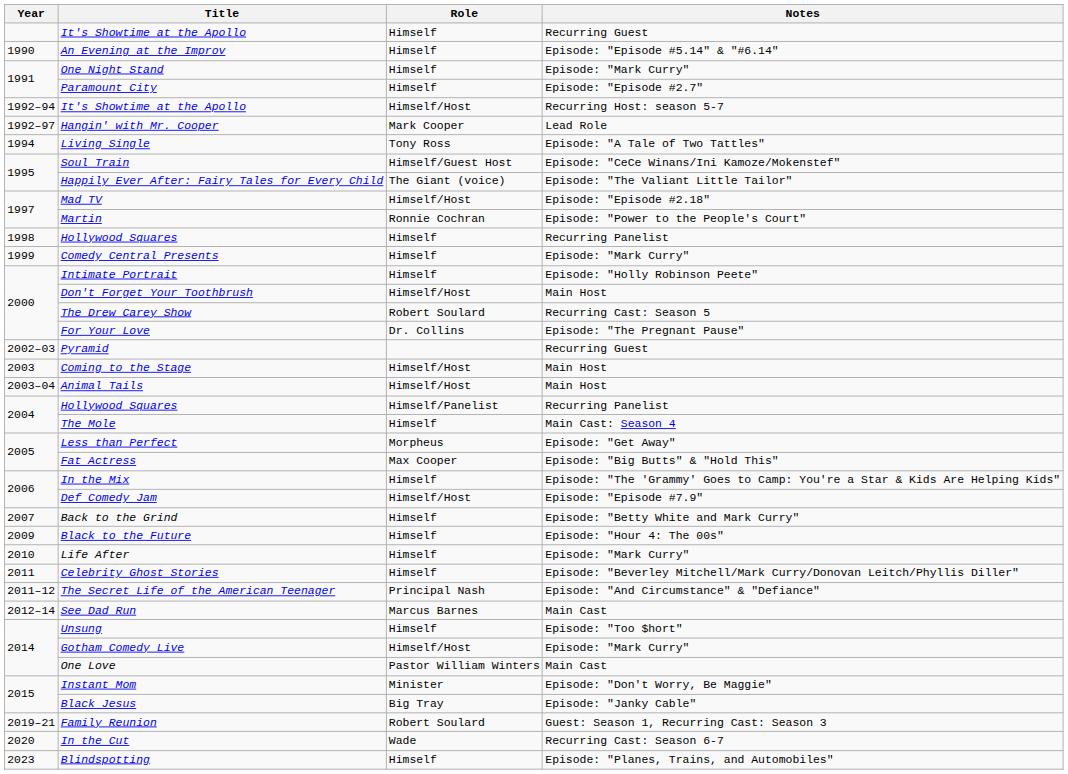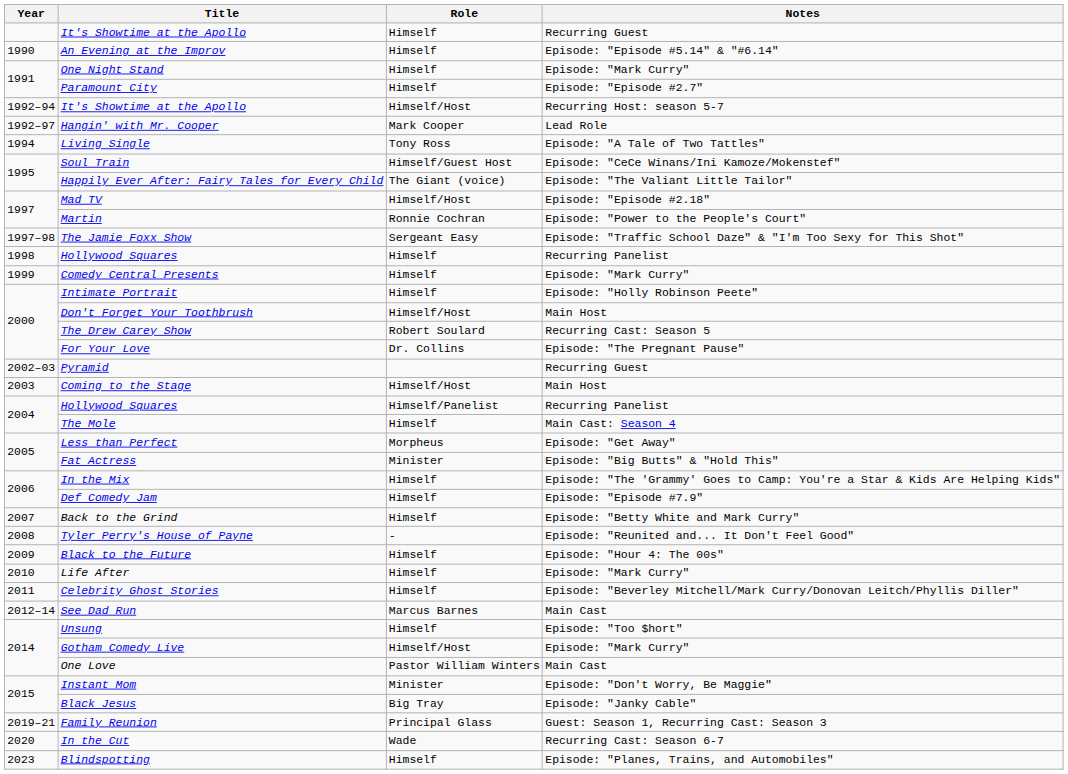+ row: 1997–98 | The Jamie Foxx Show | Sergeant Easy | Episode: "Traffic School Daze" & "I'm Too Sexy for This Shot"
- row: 2003–04 | Animal Tails | Himself/Host | Main Host
Fat Actress | Role: Max Cooper -> Minister
Def Comedy Jam | Role: Himself/Host -> Himself
+ row: 2008 | Tyler Perry's House of Payne | - | Episode: "Reunited and... It Don't Feel Good"
- row: 2011–12 | The Secret Life of the American Teenager | Principal Nash | Episode: "And Circumstance" & "Defiance"
Family Reunion | Role: Robert Soulard -> Principal Glass
